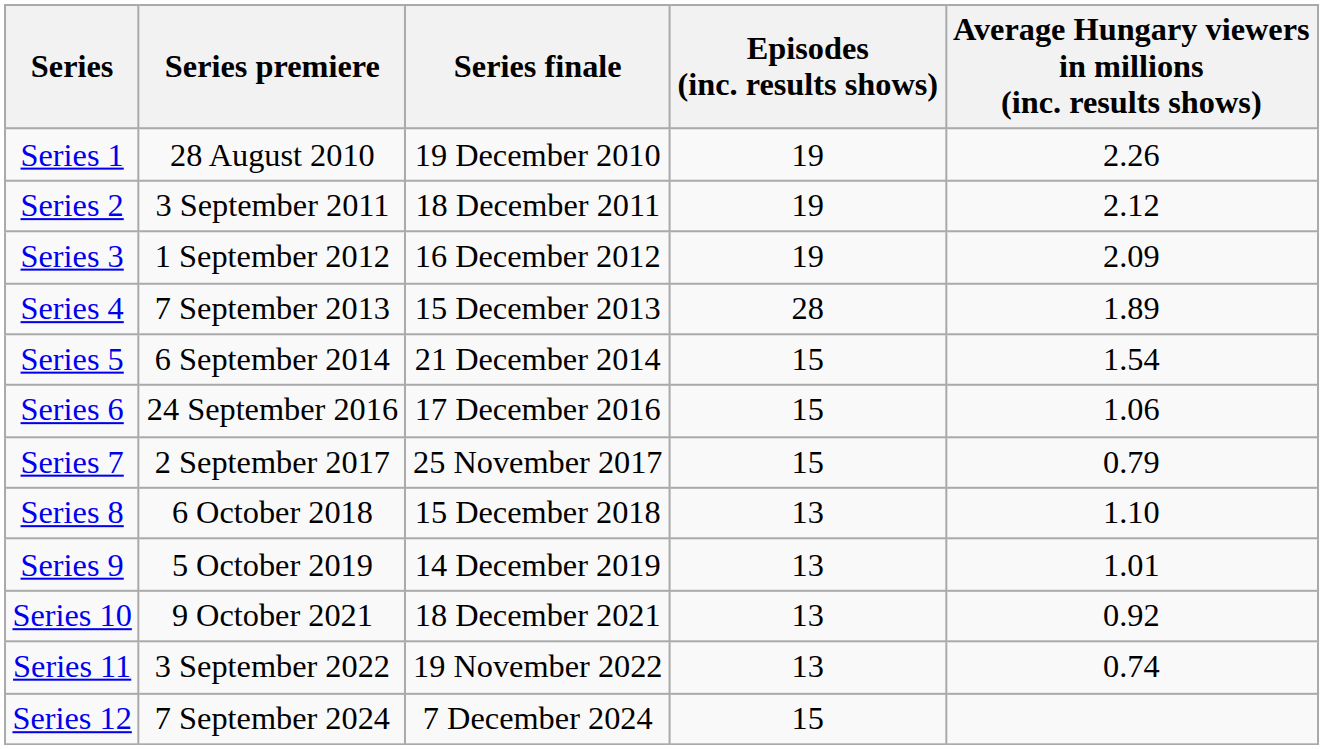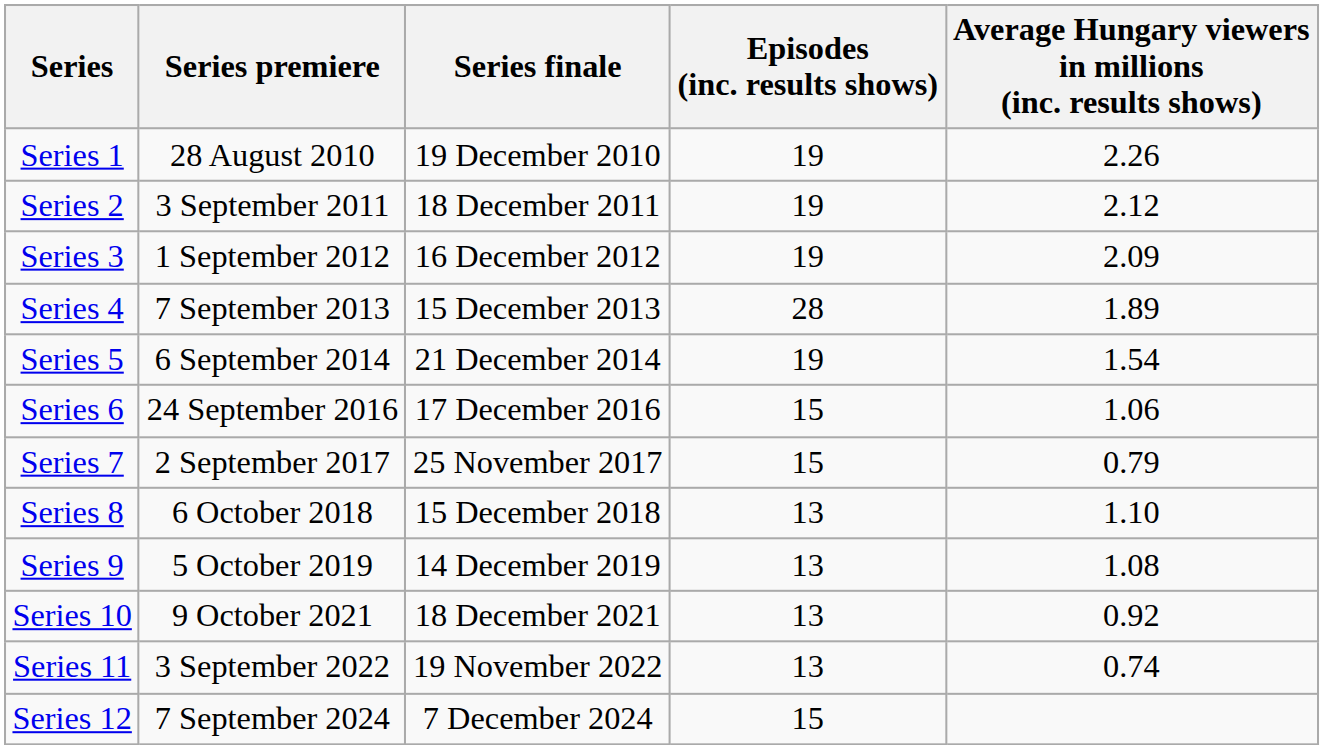Series 5 | Episodes (inc. results shows): 15 -> 19
Series 9 | Average Hungary viewers in millions (inc. results shows): 1.01 -> 1.08
